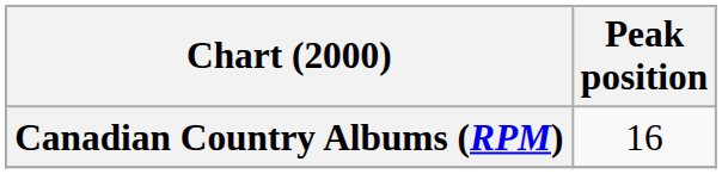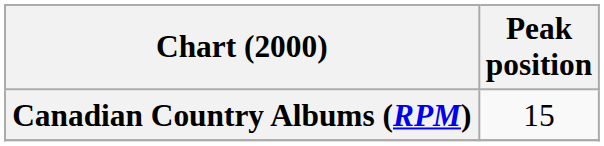Canadian Country Albums (RPM) | Peak position: 16 -> 15
